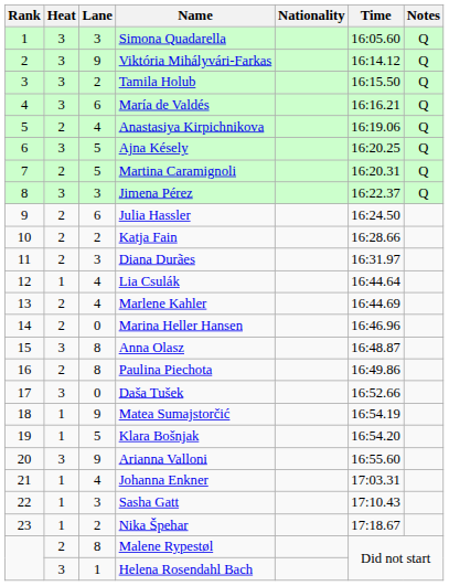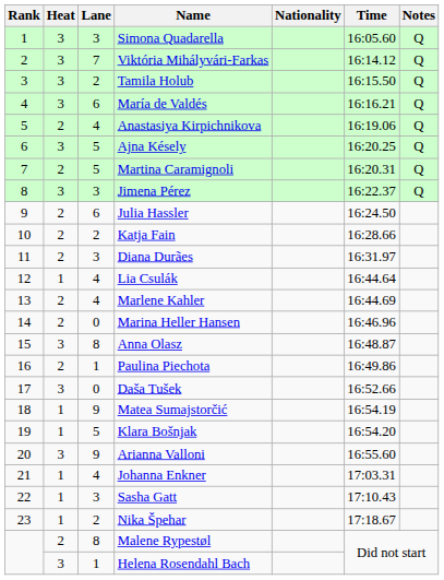Viktória Mihályvári-Farkas | Lane: 9 -> 7
Paulina Piechota | Lane: 8 -> 1
